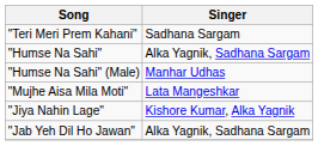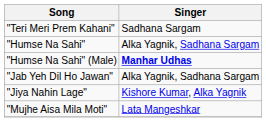"Humse Na Sahi" (Male) | Singer: normal -> bold
rows swapped: "Jab Yeh Dil Ho Jawan" <-> "Mujhe Aisa Mila Moti"
